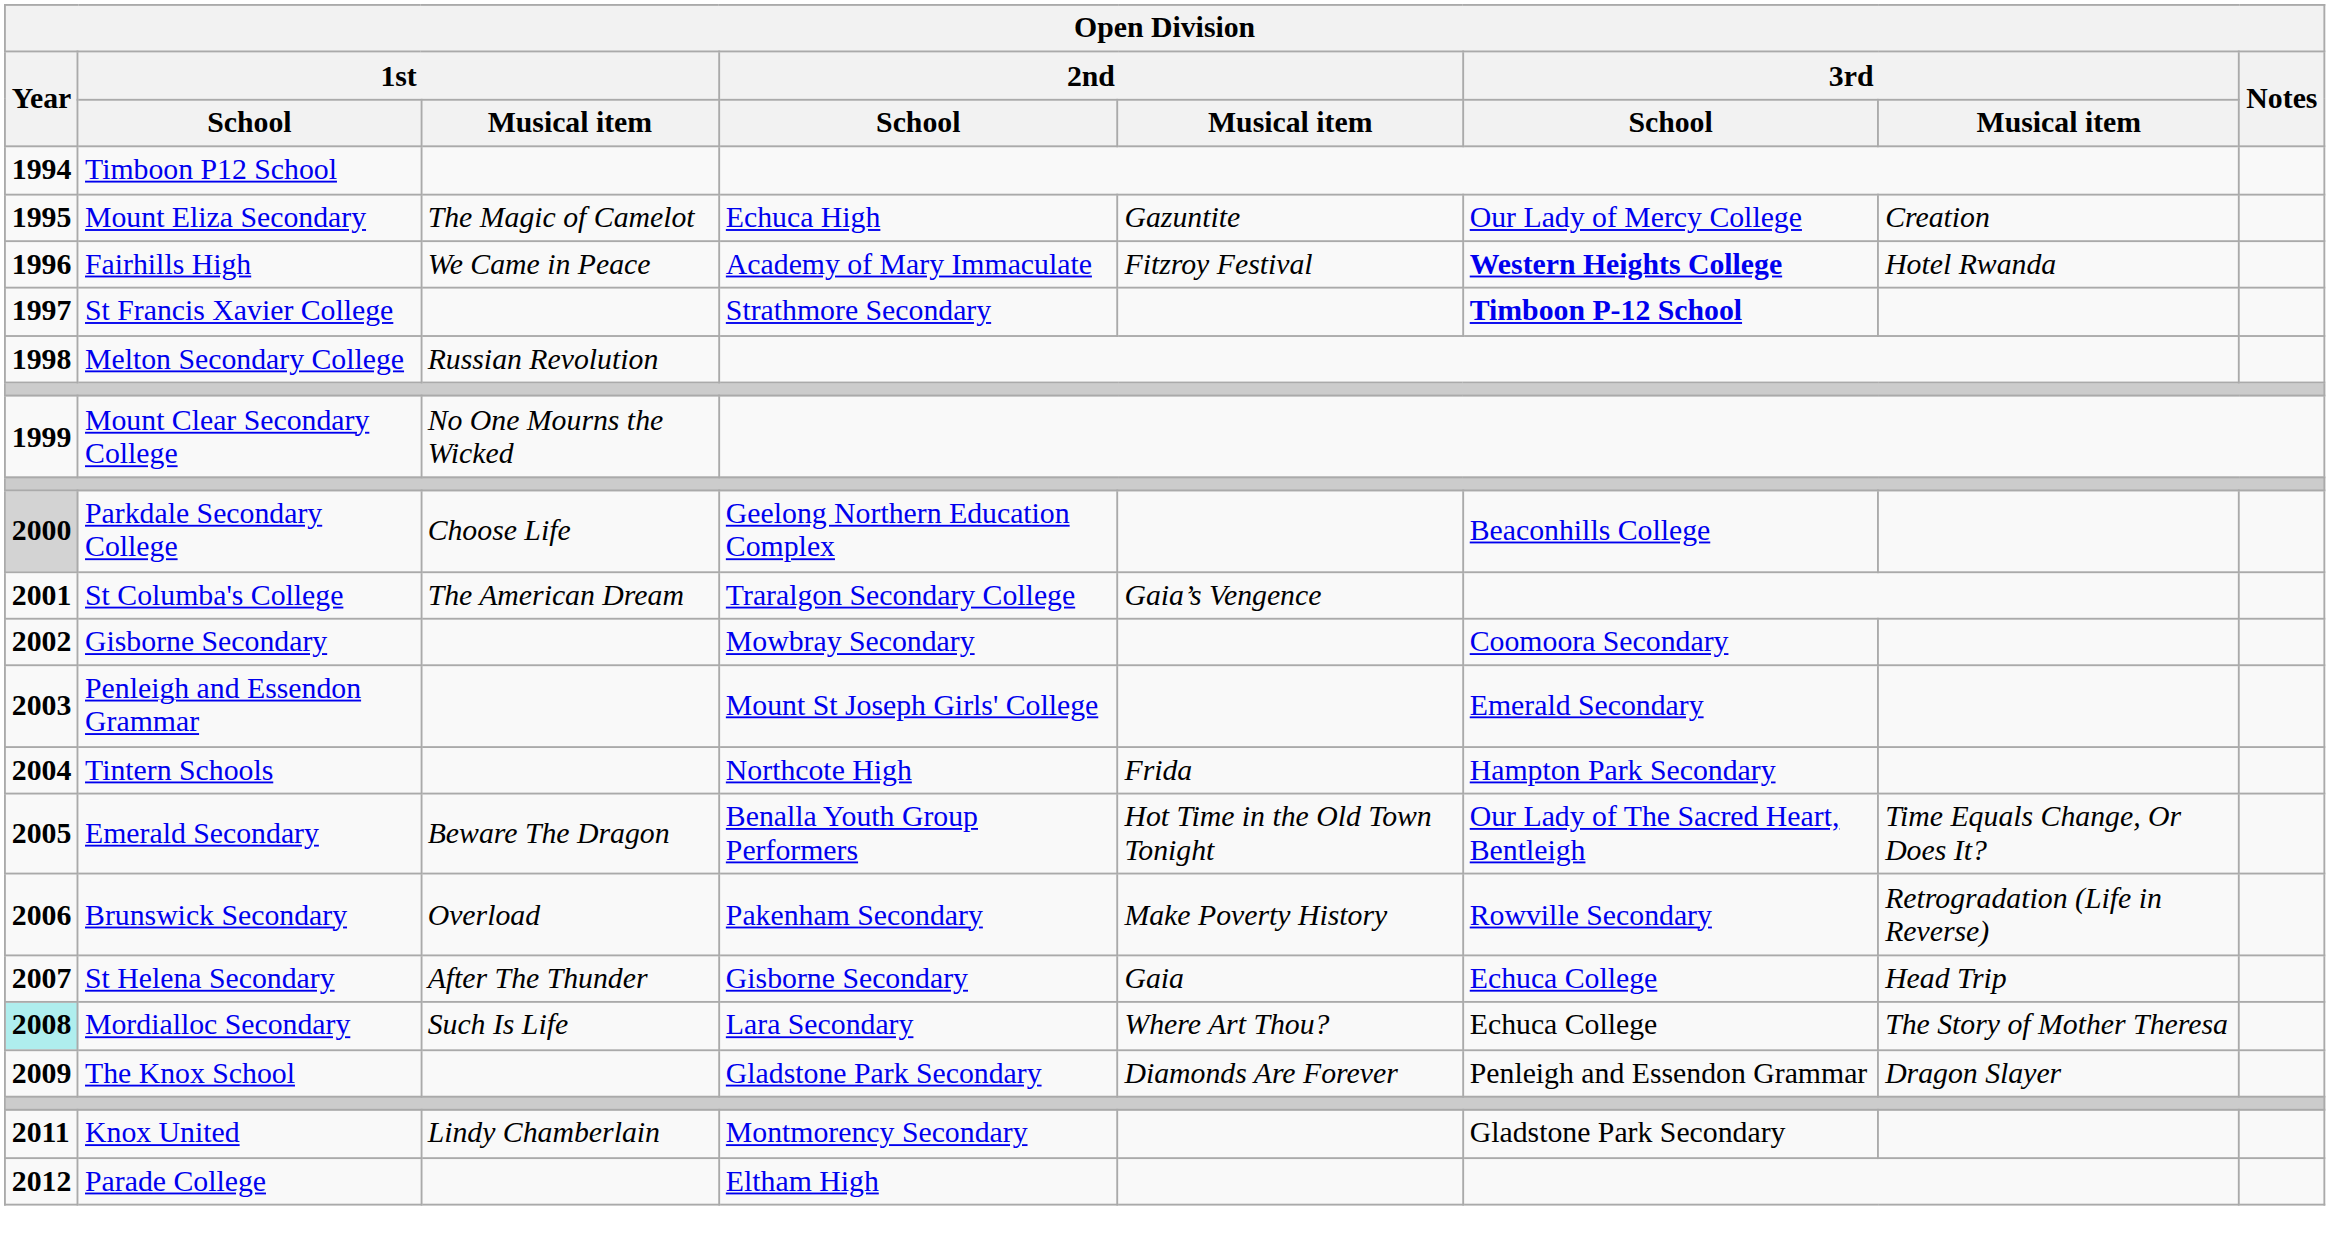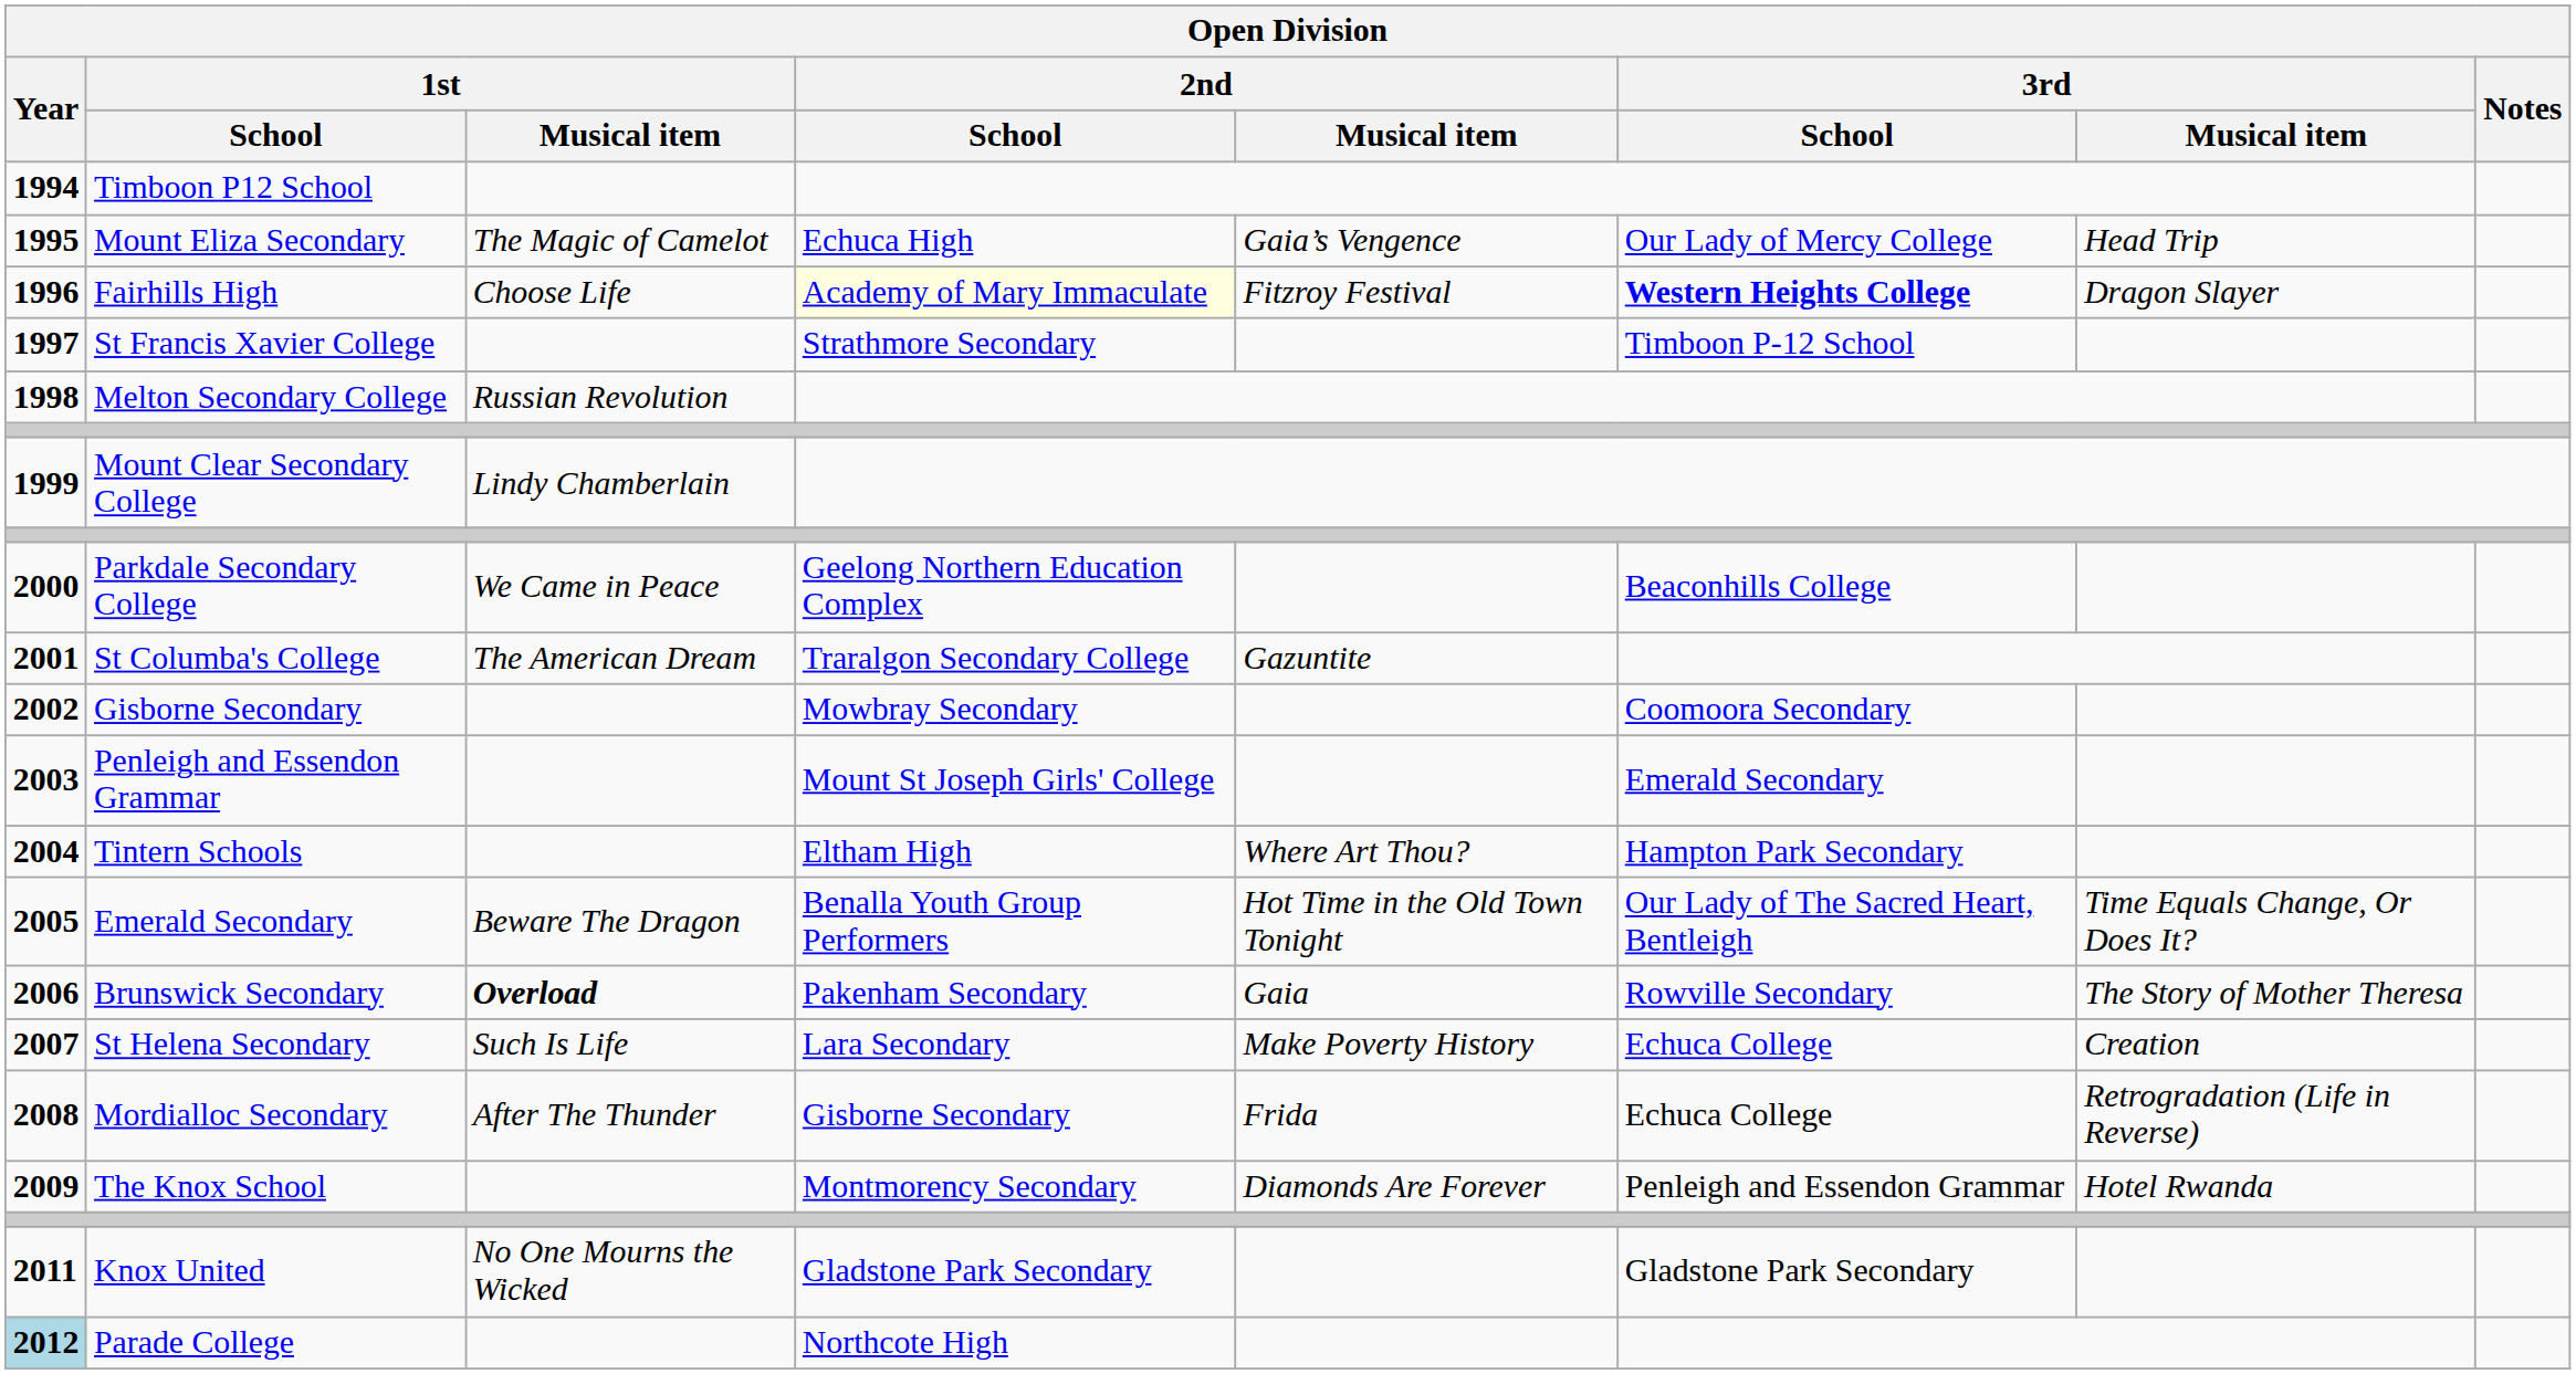Mount Eliza Secondary | 2nd / Musical item: Gazuntite -> Gaia’s Vengence
Mount Eliza Secondary | 3rd / Musical item: Creation -> Head Trip
Fairhills High | 1st / Musical item: We Came in Peace -> Choose Life
Fairhills High | 2nd / School: no background -> lightyellow background
Fairhills High | 3rd / Musical item: Hotel Rwanda -> Dragon Slayer
St Francis Xavier College | 3rd / School: bold -> normal
Mount Clear Secondary College | 1st / Musical item: No One Mourns the Wicked -> Lindy Chamberlain
Parkdale Secondary College | Year: lightgrey background -> no background
Parkdale Secondary College | 1st / Musical item: Choose Life -> We Came in Peace
St Columba's College | 2nd / Musical item: Gaia’s Vengence -> Gazuntite
Tintern Schools | 2nd / School: Northcote High -> Eltham High
Tintern Schools | 2nd / Musical item: Frida -> Where Art Thou?
Brunswick Secondary | 1st / Musical item: normal -> bold
Brunswick Secondary | 2nd / Musical item: Make Poverty History -> Gaia
Brunswick Secondary | 3rd / Musical item: Retrogradation (Life in Reverse) -> The Story of Mother Theresa
St Helena Secondary | 1st / Musical item: After The Thunder -> Such Is Life
St Helena Secondary | 2nd / School: Gisborne Secondary -> Lara Secondary
St Helena Secondary | 2nd / Musical item: Gaia -> Make Poverty History
St Helena Secondary | 3rd / Musical item: Head Trip -> Creation
Mordialloc Secondary | Year: paleturquoise background -> no background
Mordialloc Secondary | 1st / Musical item: Such Is Life -> After The Thunder
Mordialloc Secondary | 2nd / School: Lara Secondary -> Gisborne Secondary
Mordialloc Secondary | 2nd / Musical item: Where Art Thou? -> Frida
Mordialloc Secondary | 3rd / Musical item: The Story of Mother Theresa -> Retrogradation (Life in Reverse)
The Knox School | 2nd / School: Gladstone Park Secondary -> Montmorency Secondary
The Knox School | 3rd / Musical item: Dragon Slayer -> Hotel Rwanda
Knox United | 1st / Musical item: Lindy Chamberlain -> No One Mourns the Wicked
Knox United | 2nd / School: Montmorency Secondary -> Gladstone Park Secondary
Parade College | Year: no background -> lightblue background
Parade College | 2nd / School: Eltham High -> Northcote High
